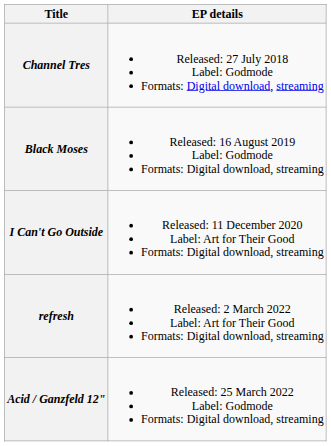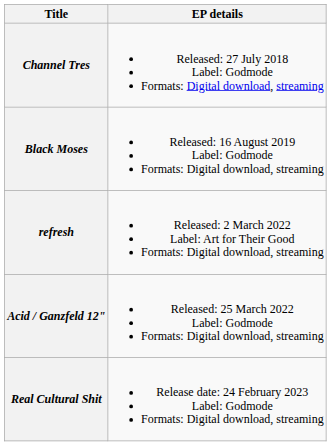- row: I Can't Go Outside | Released: 11 December 2020 Label: Art for Their Good Formats: Digital download, streaming
+ row: Real Cultural Shit | Release date: 24 February 2023 Label: Godmode Formats: Digital download, streaming
